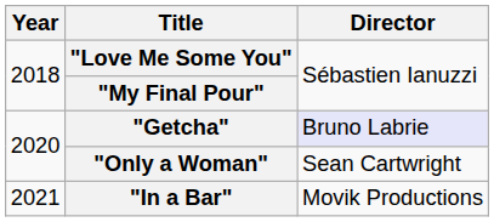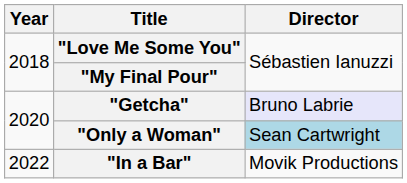"Only a Woman" | Director: no background -> lightblue background
"In a Bar" | Year: 2021 -> 2022
